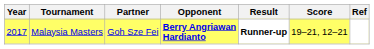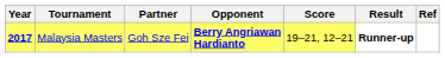columns swapped: Score <-> Result
Malaysia Masters | Year: normal -> bold
